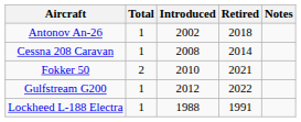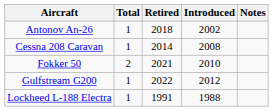columns swapped: Introduced <-> Retired
